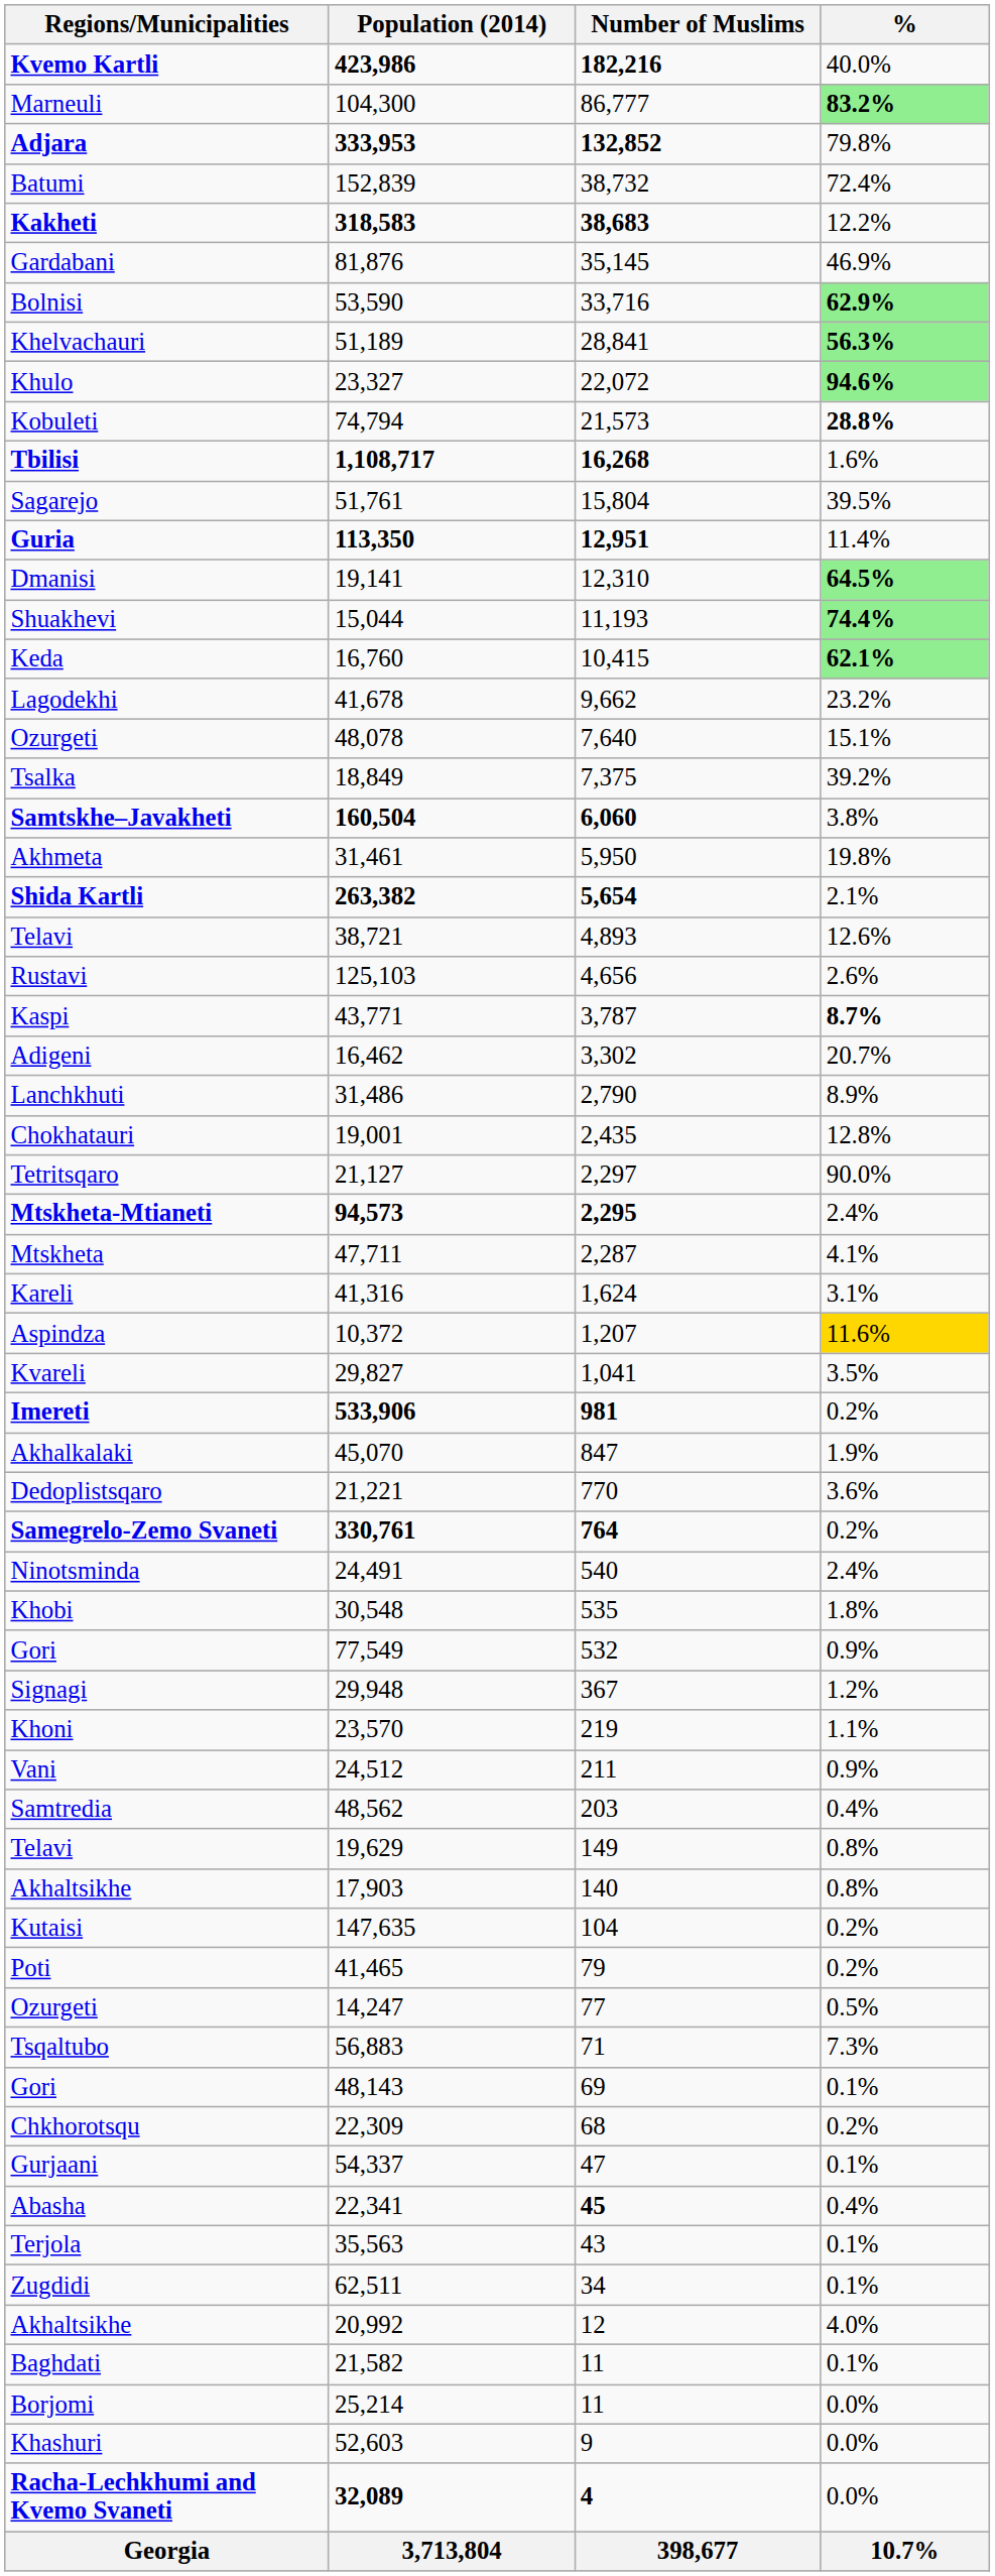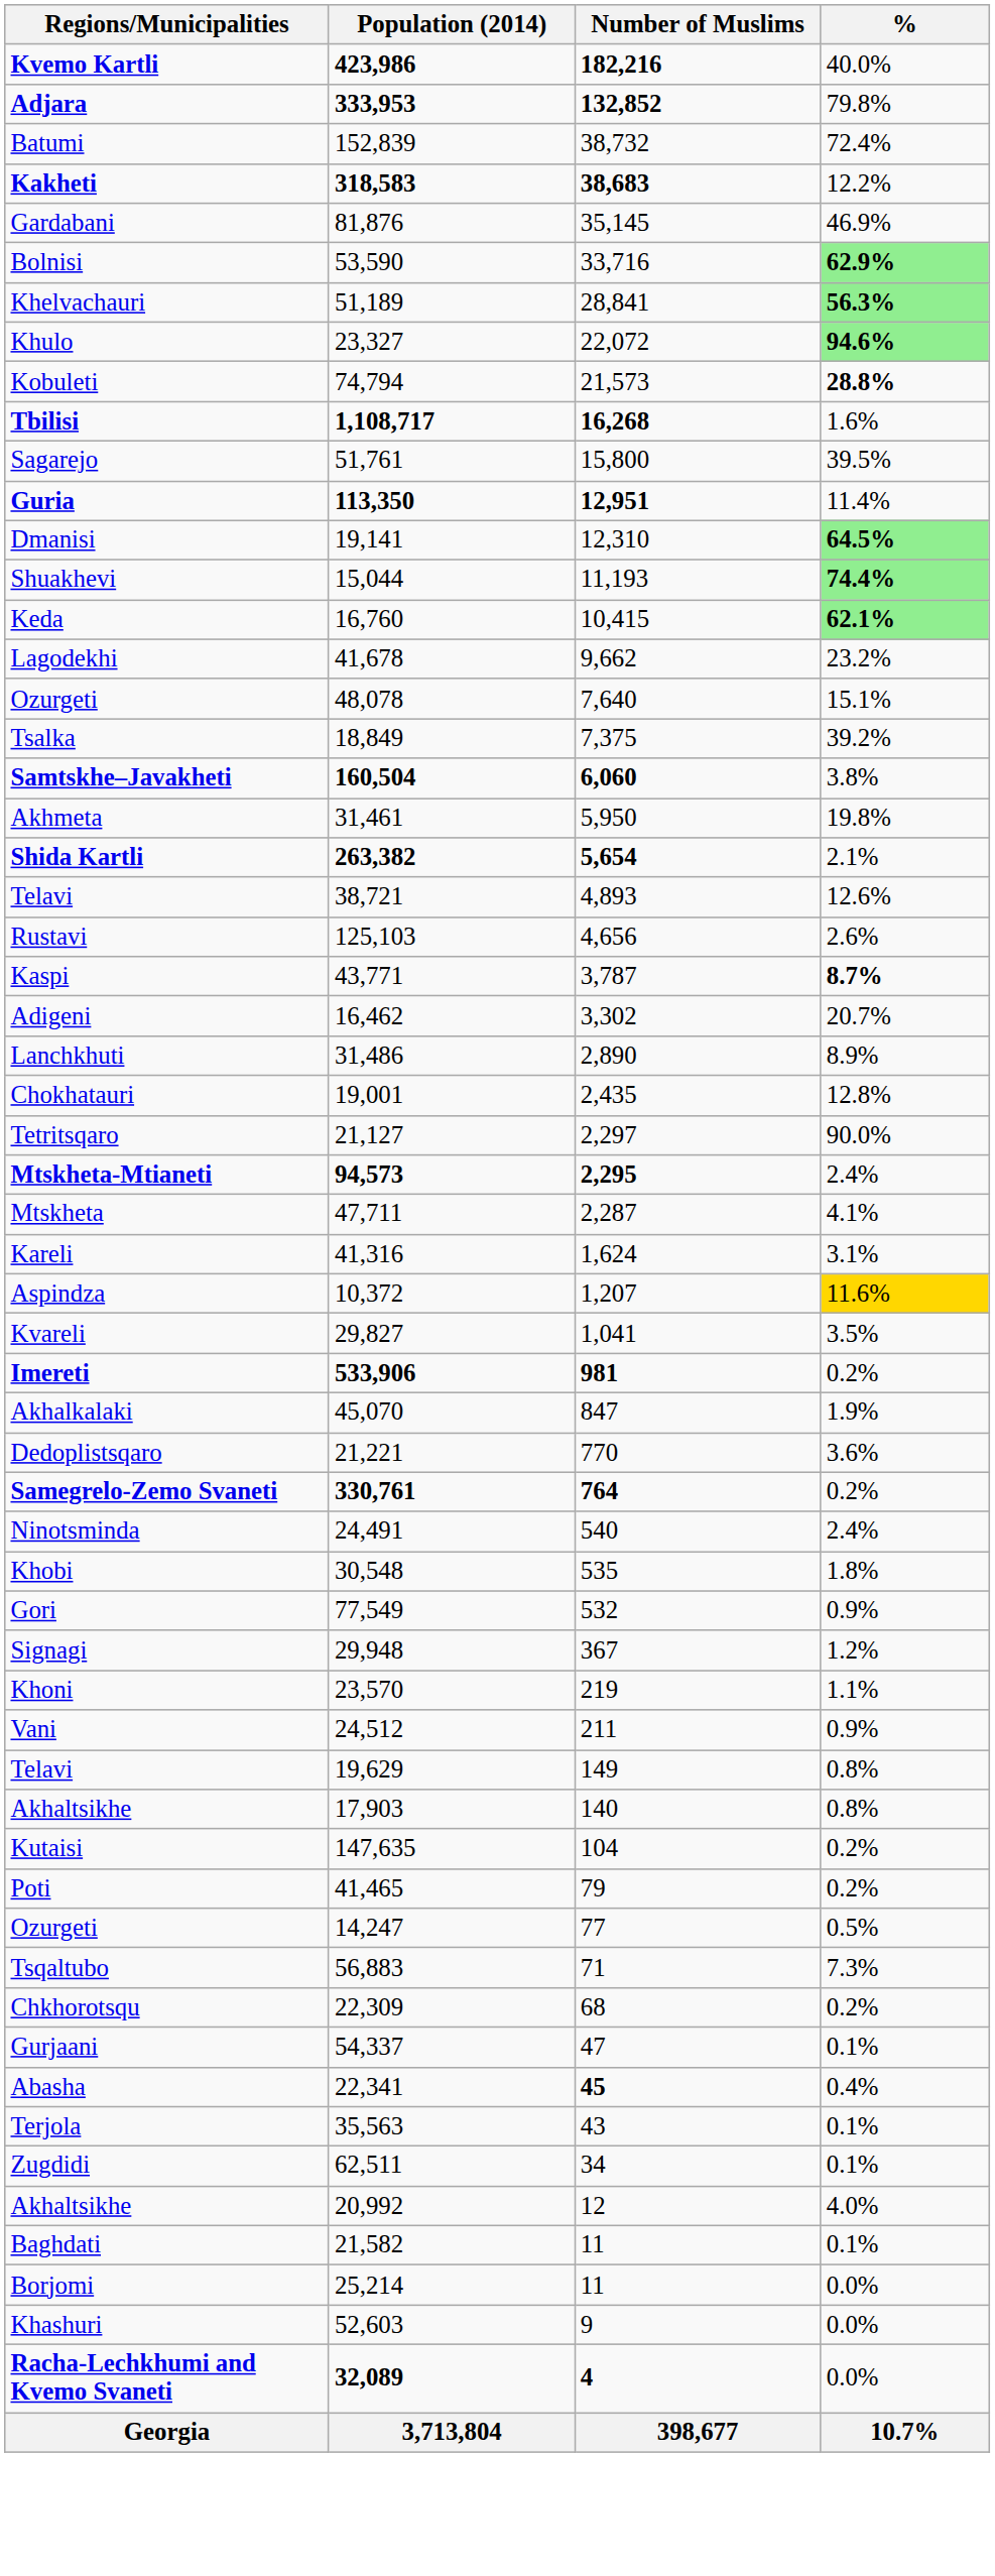- row: Marneuli | 104,300 | 86,777 | 83.2%
Sagarejo | Number of Muslims: 15,804 -> 15,800
Lanchkhuti | Number of Muslims: 2,790 -> 2,890
- row: Samtredia | 48,562 | 203 | 0.4%
- row: Gori | 48,143 | 69 | 0.1%
